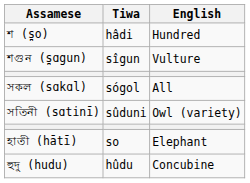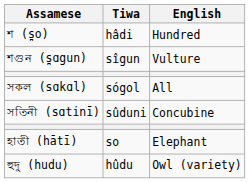সতিনী (sɑtinī) | English: Owl (variety) -> Concubine
হুদু (hudu) | English: Concubine -> Owl (variety)
